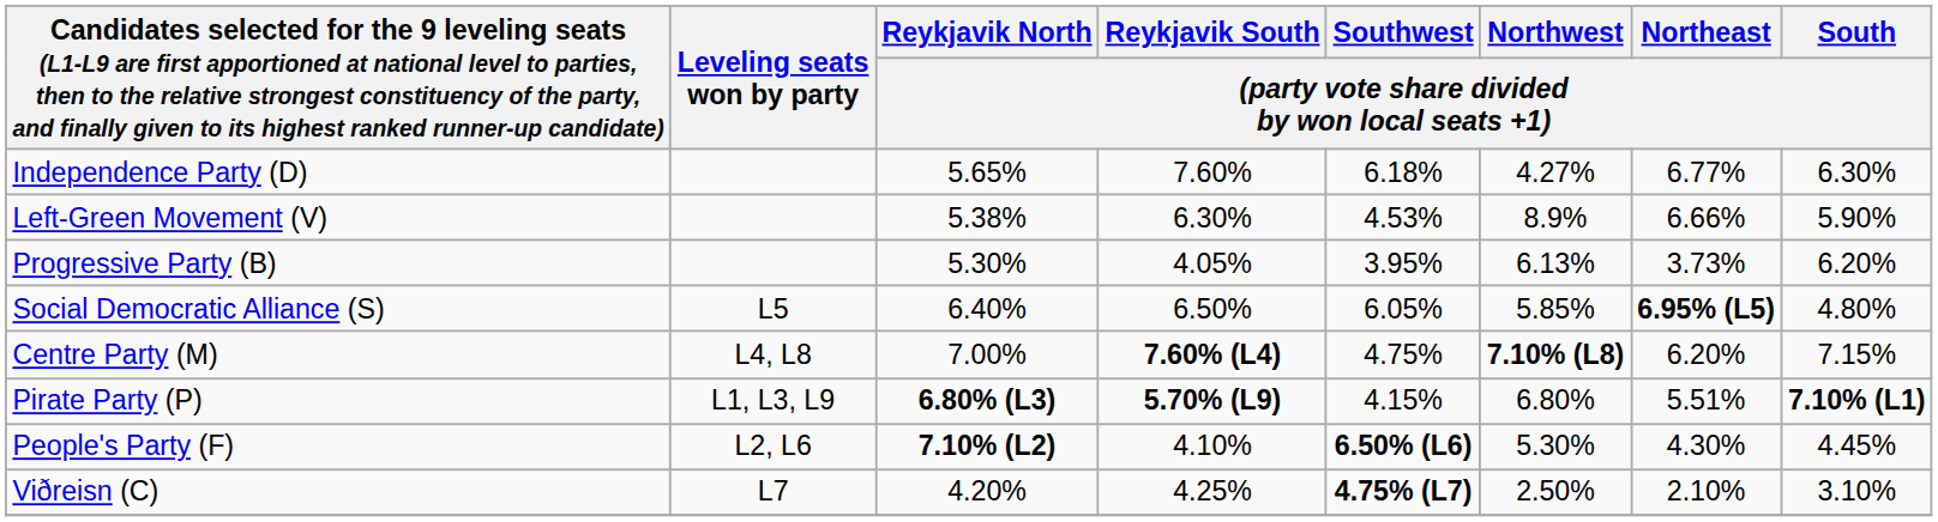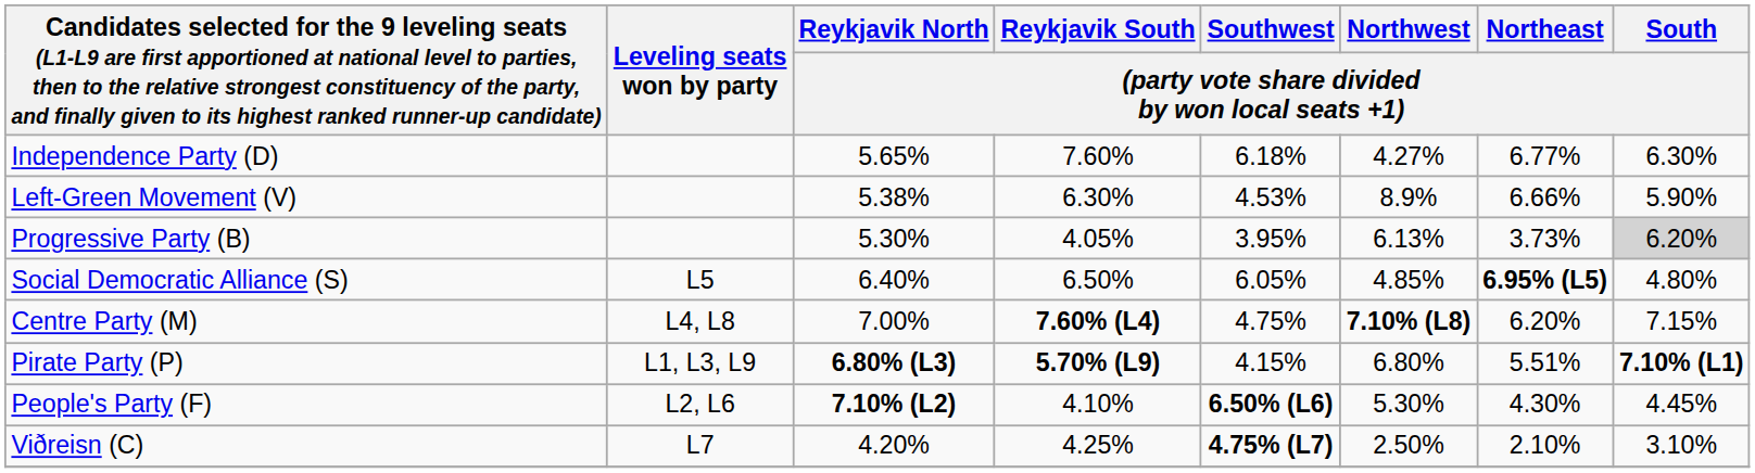Progressive Party (B) | South / (party vote share divided by won local seats +1): no background -> lightgrey background
Social Democratic Alliance (S) | Northwest / (party vote share divided by won local seats +1): 5.85% -> 4.85%
